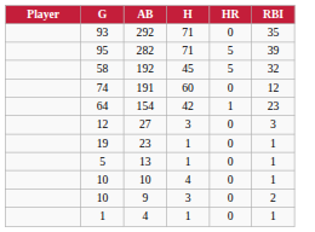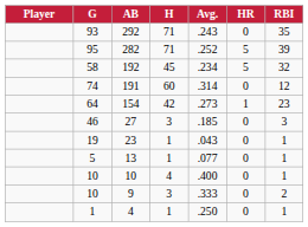+ column: Avg. | .243 | .252 | .234 | .314 | .273 | .185 | .043 | .077 | .400 | .333 | .250
27 | G: 12 -> 46
